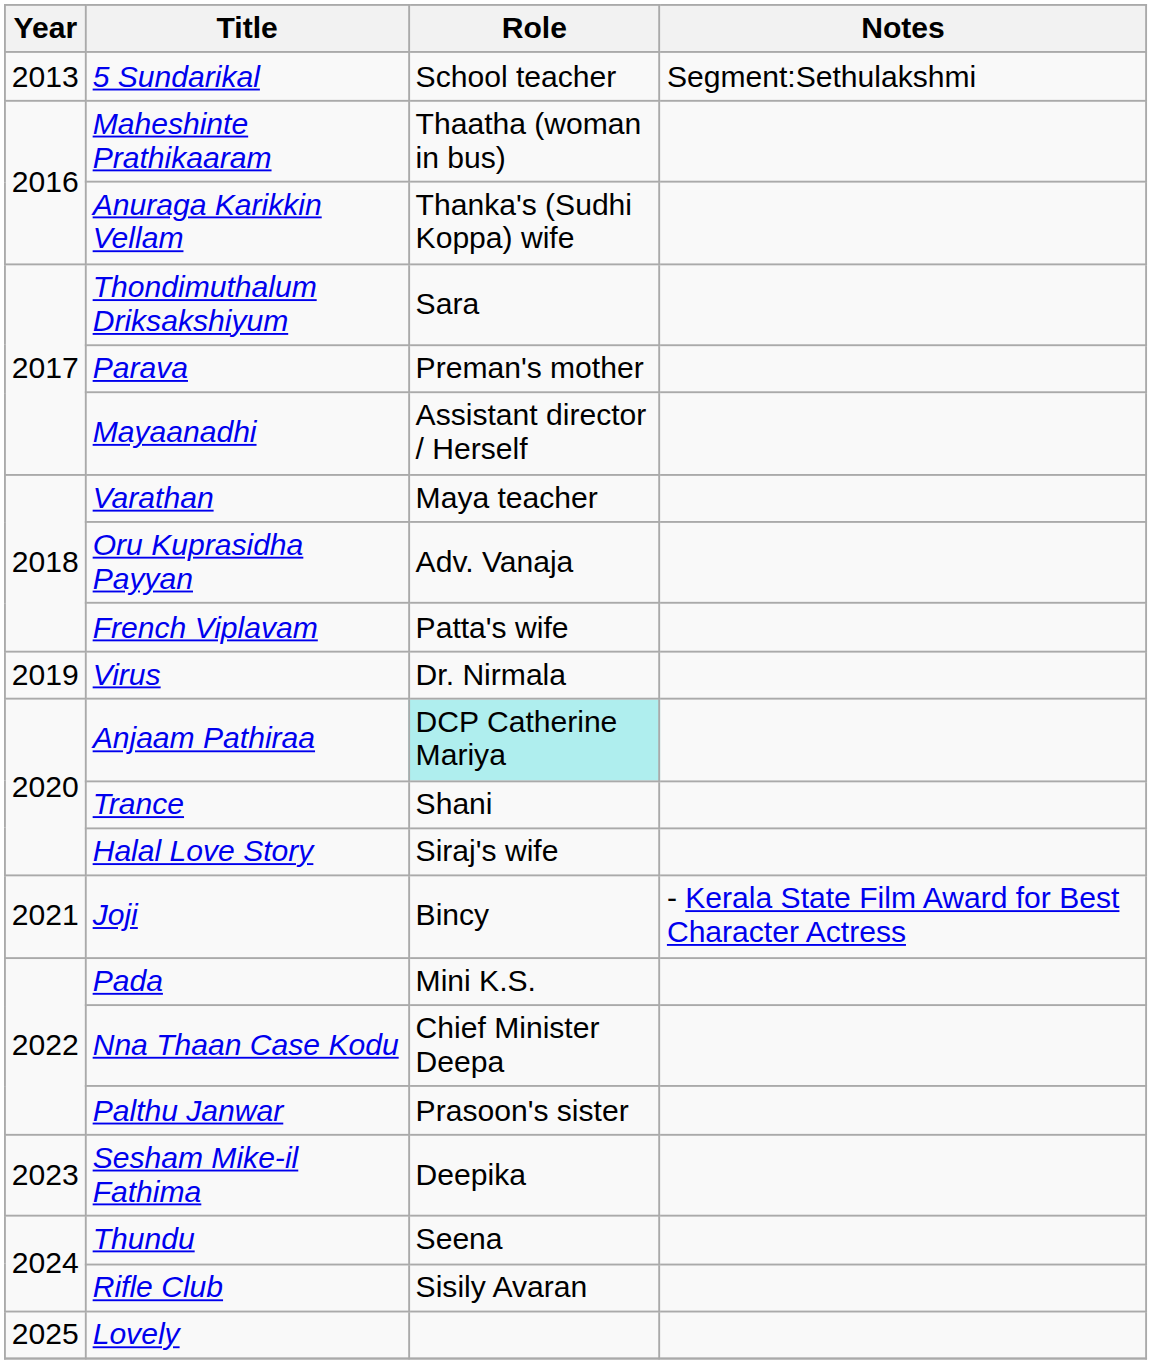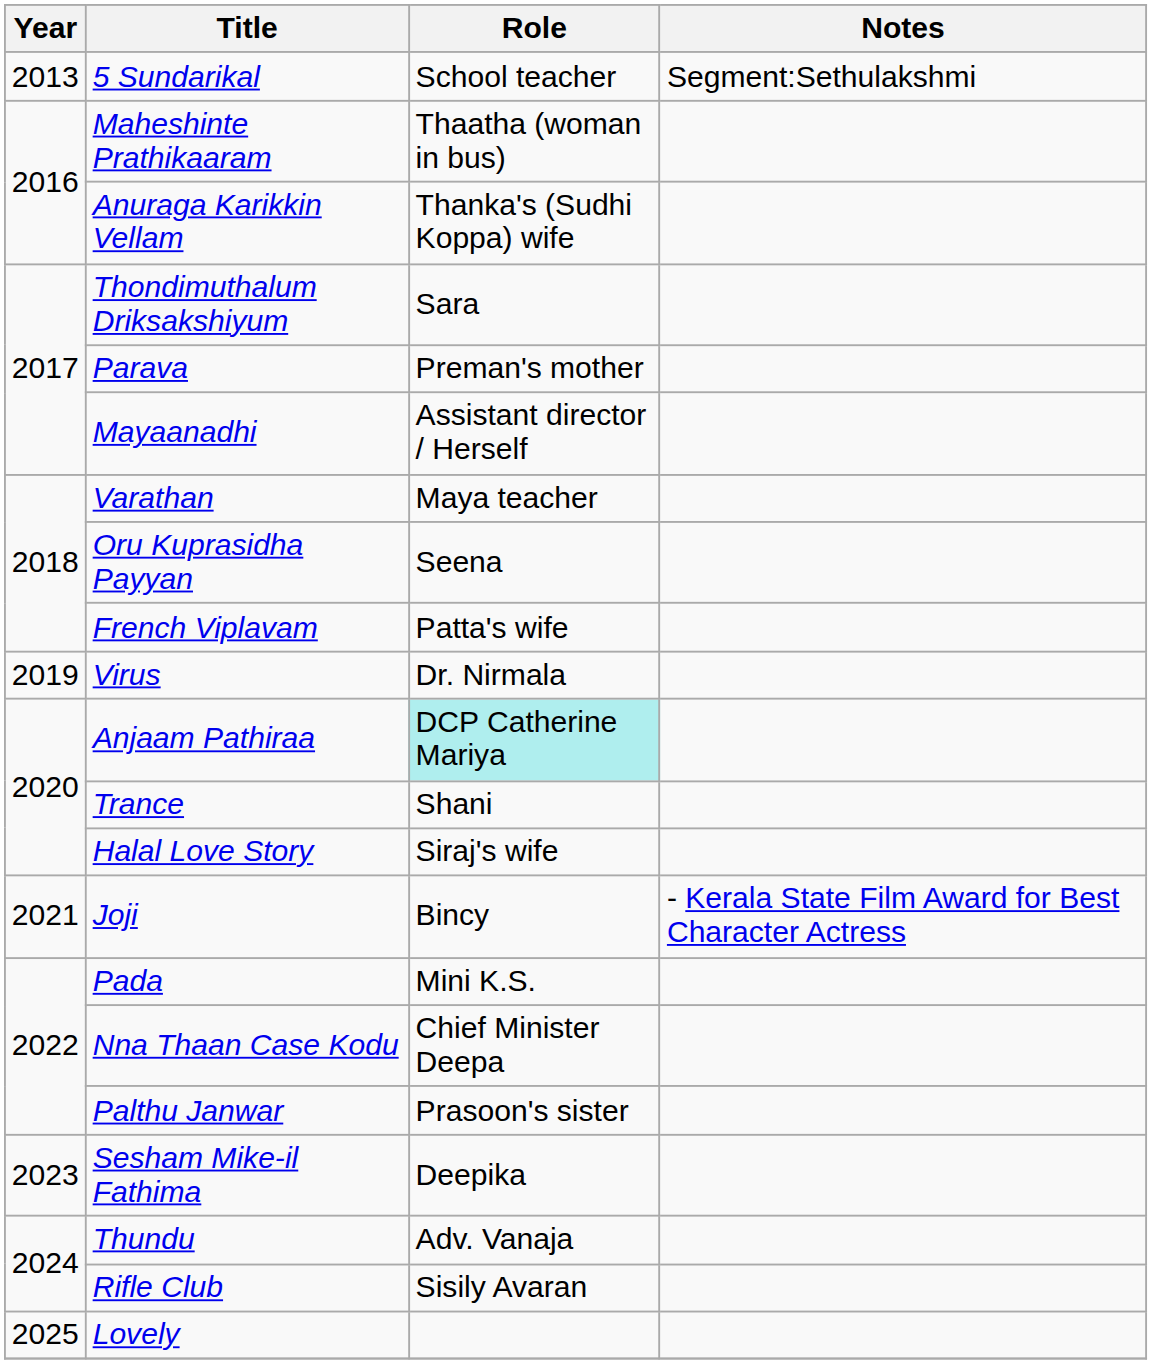Oru Kuprasidha Payyan | Role: Adv. Vanaja -> Seena
Thundu | Role: Seena -> Adv. Vanaja
